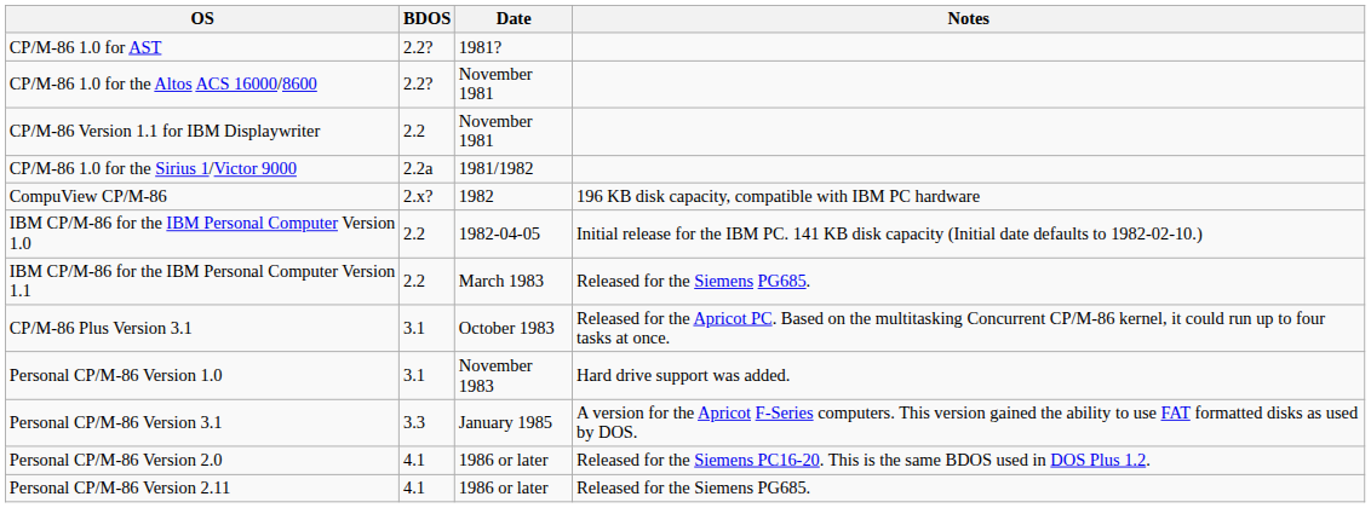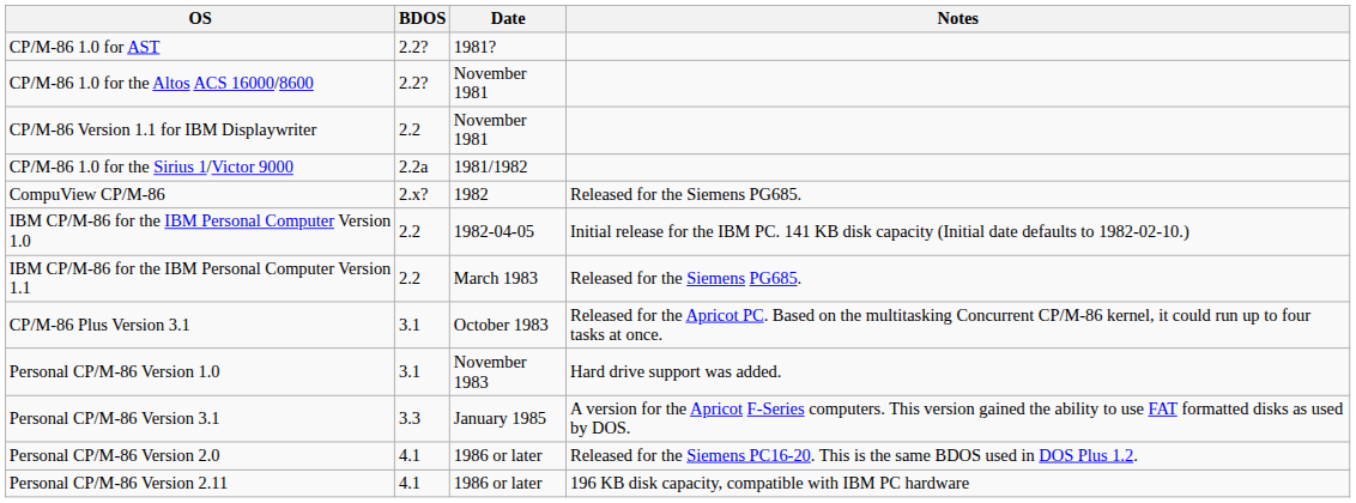CompuView CP/M-86 | Notes: 196 KB disk capacity, compatible with IBM PC hardware -> Released for the Siemens PG685.
Personal CP/M-86 Version 2.11 | Notes: Released for the Siemens PG685. -> 196 KB disk capacity, compatible with IBM PC hardware
